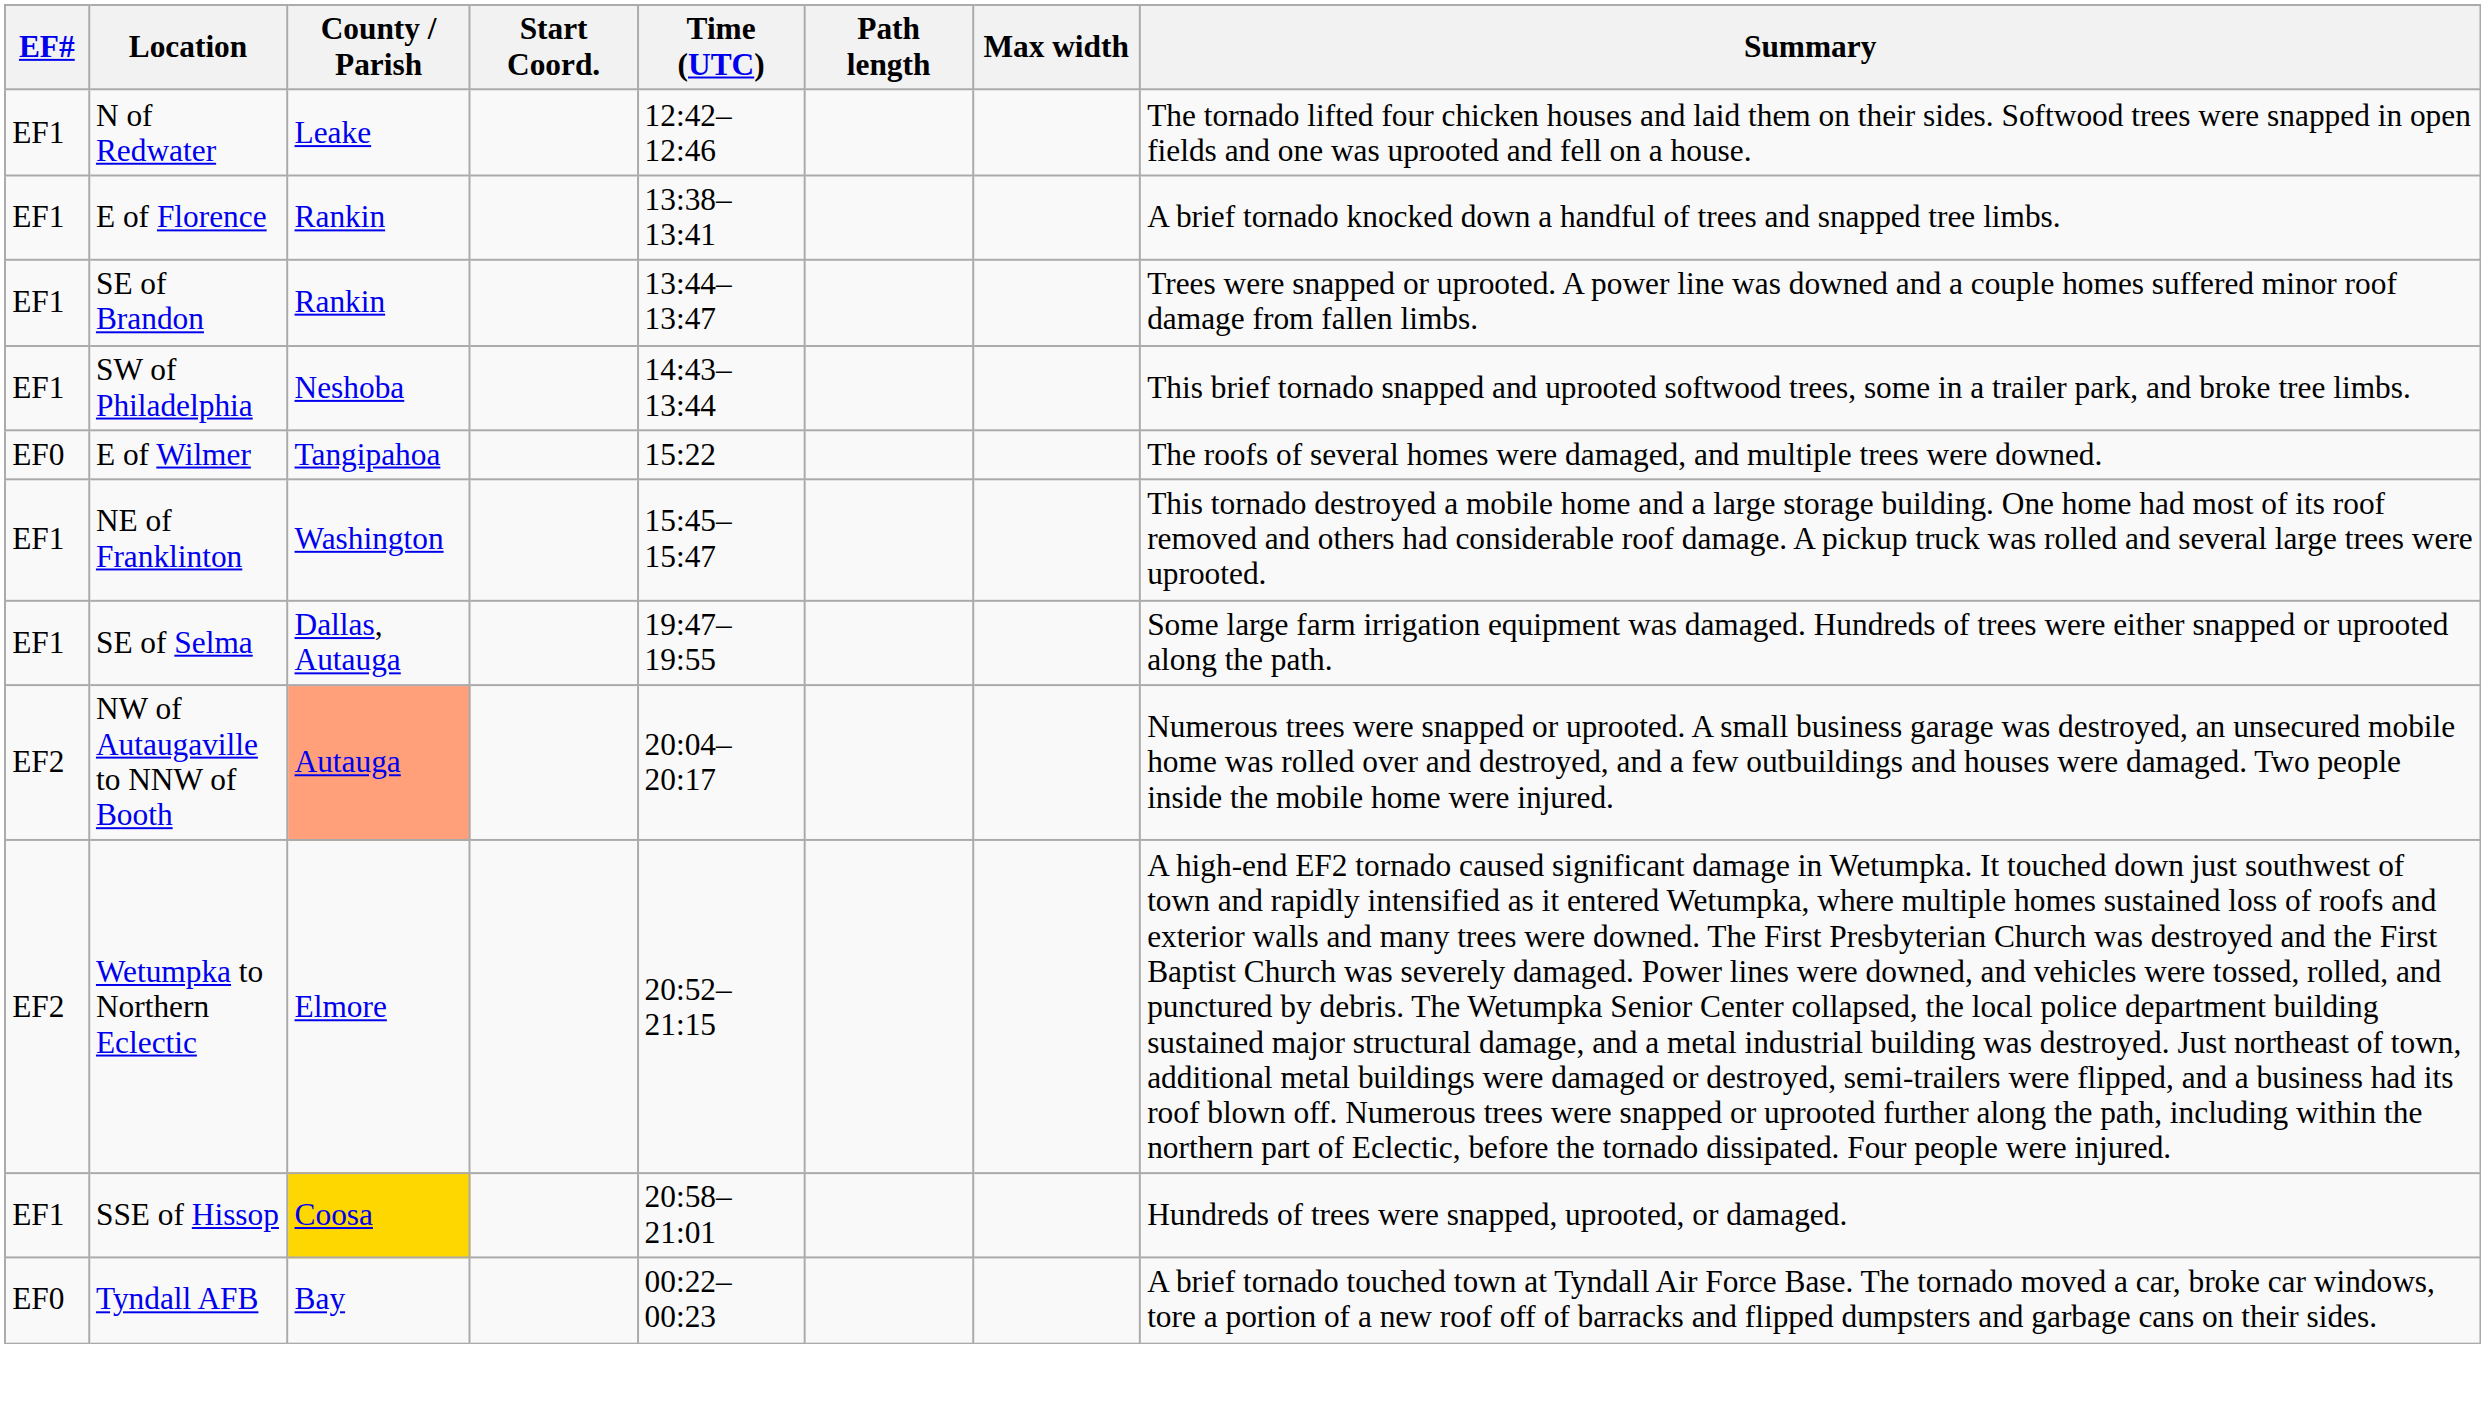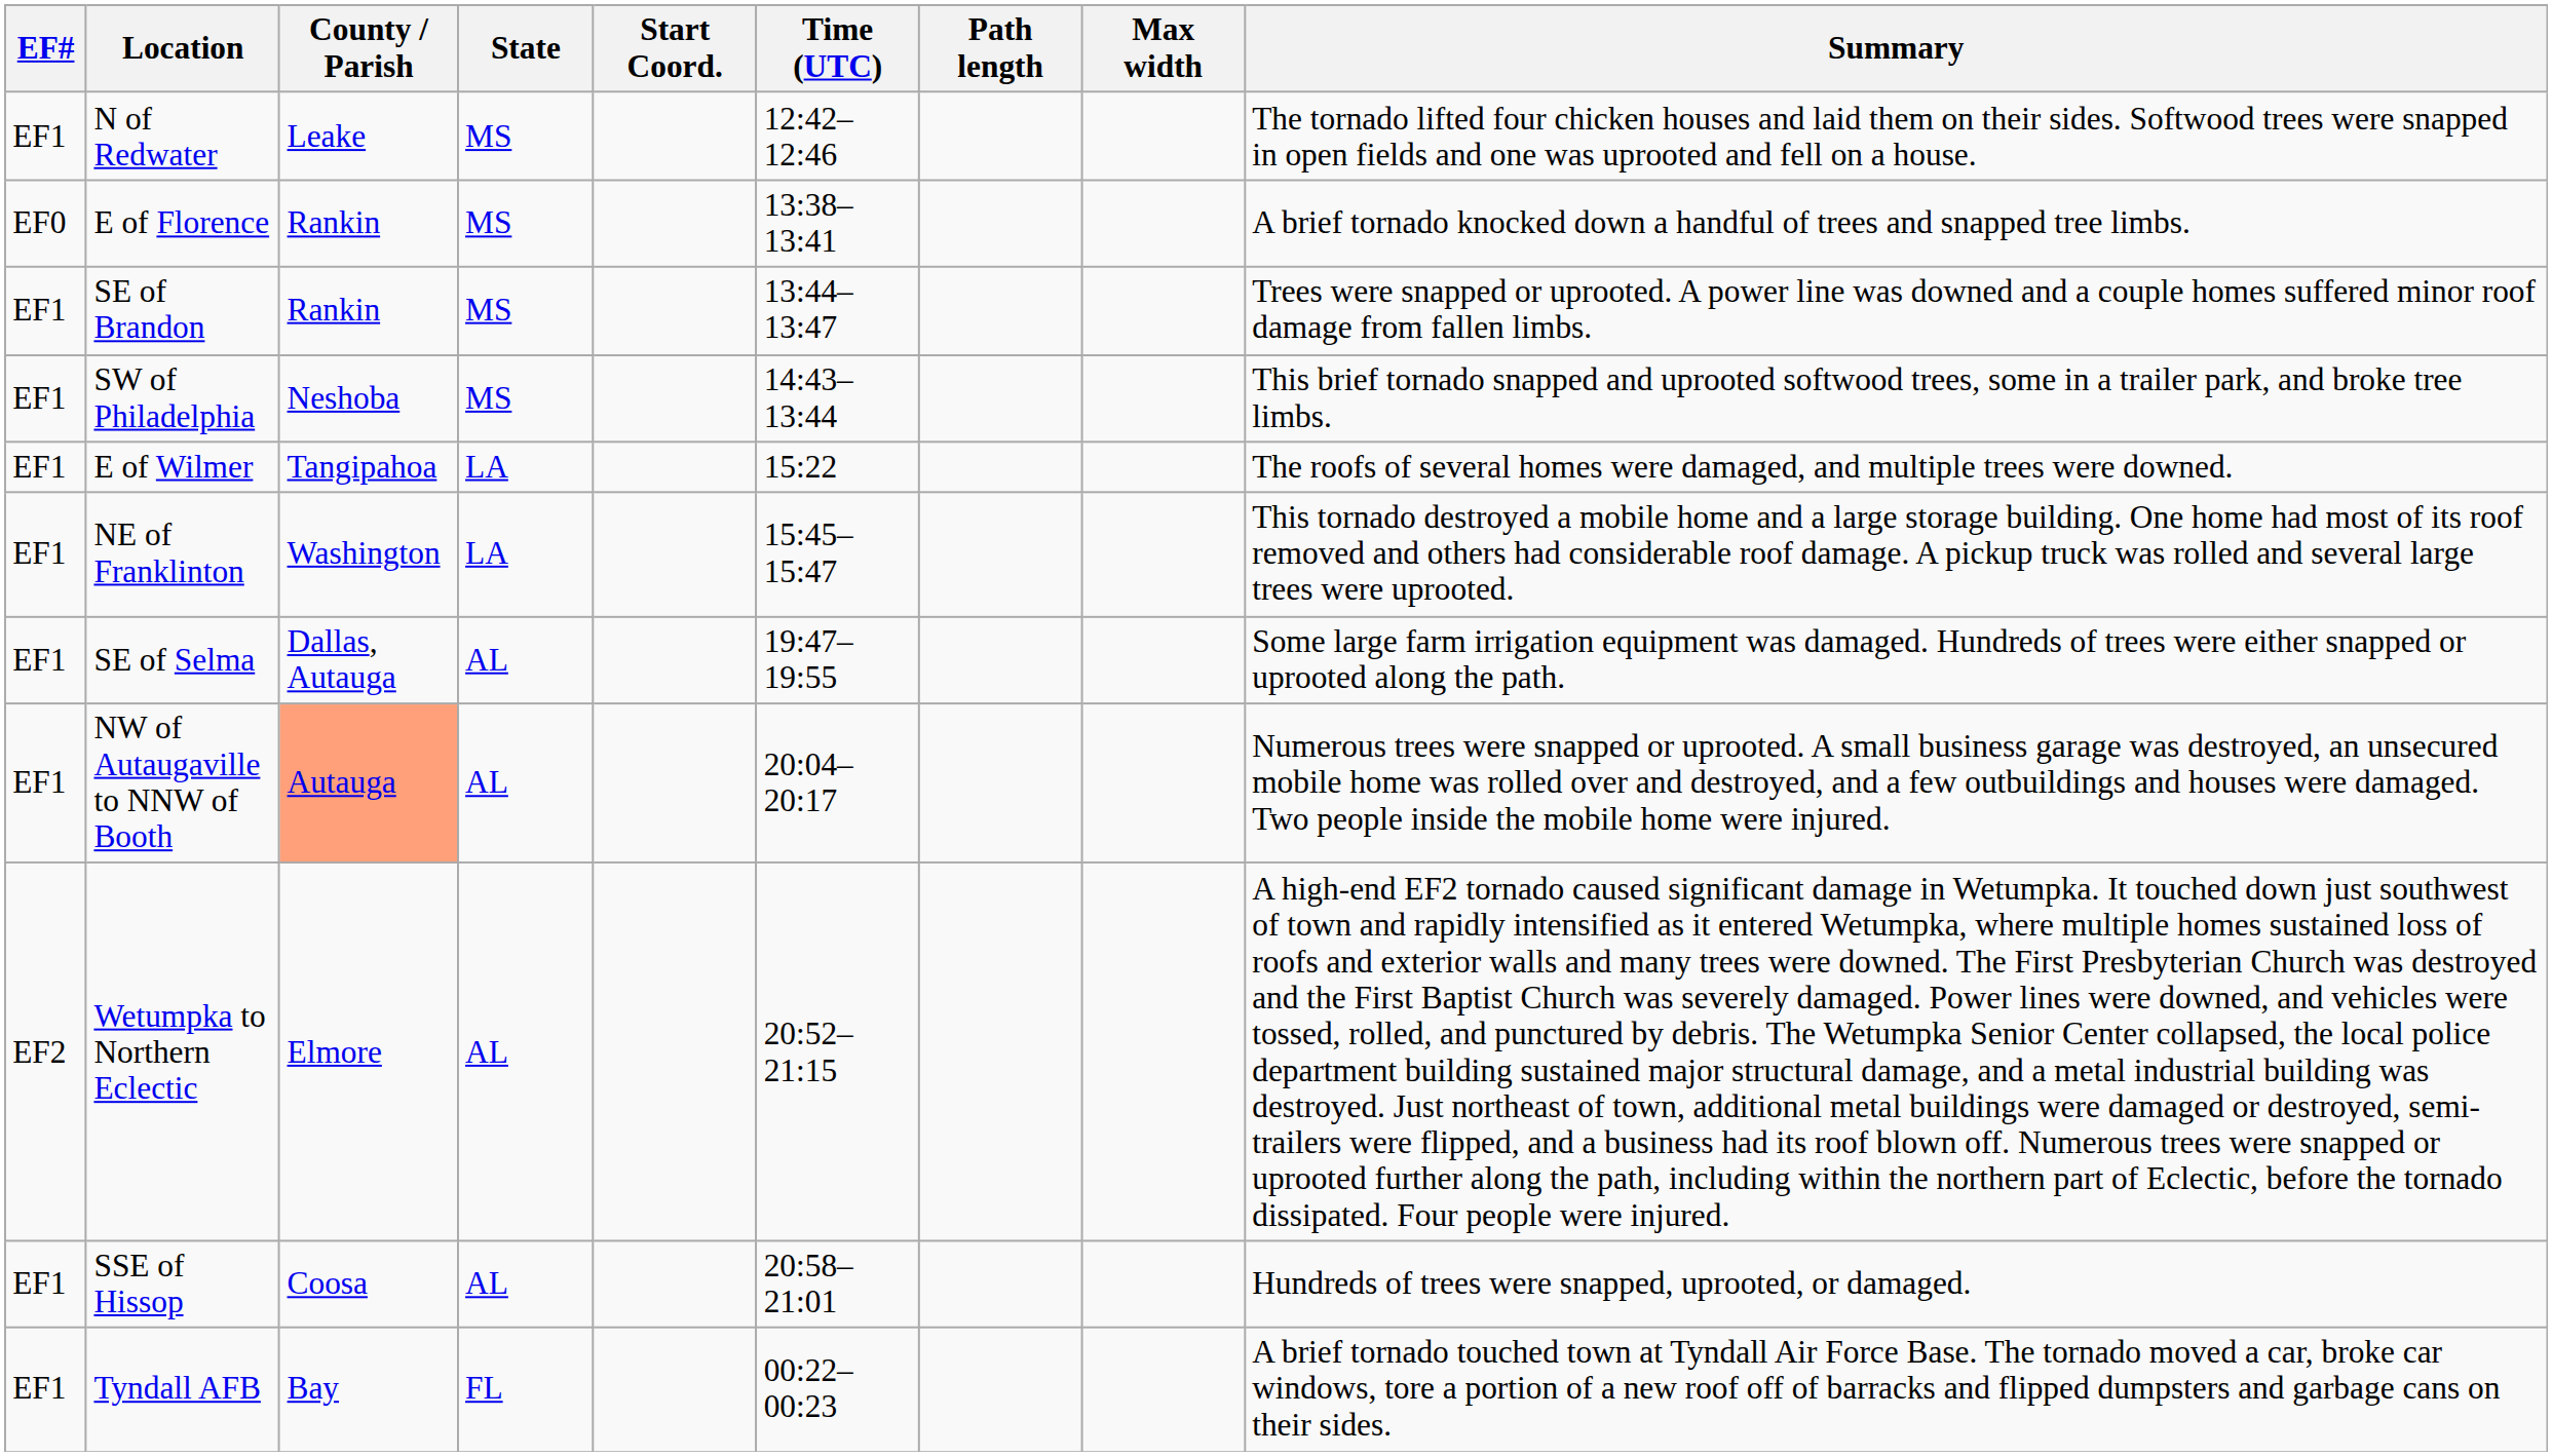+ column: State | MS | MS | MS | MS | LA | LA | AL | AL | AL | AL | FL
E of Florence | EF#: EF1 -> EF0
E of Wilmer | EF#: EF0 -> EF1
NW of Autaugaville to NNW of Booth | EF#: EF2 -> EF1
SSE of Hissop | County / Parish: gold background -> no background
Tyndall AFB | EF#: EF0 -> EF1
